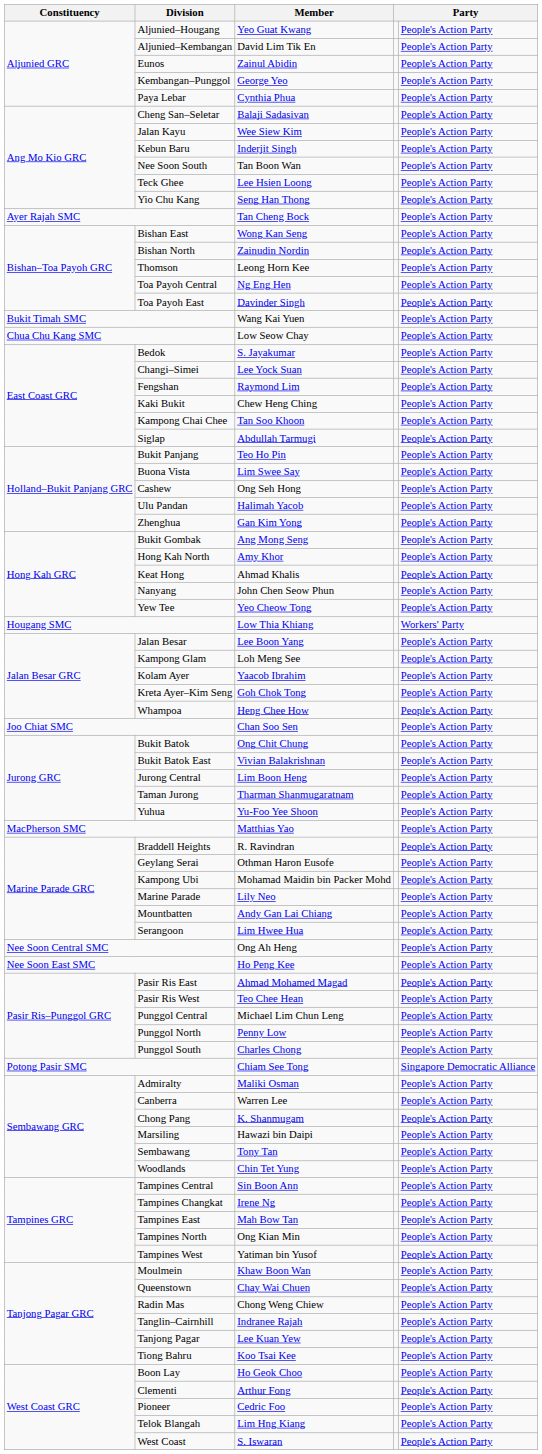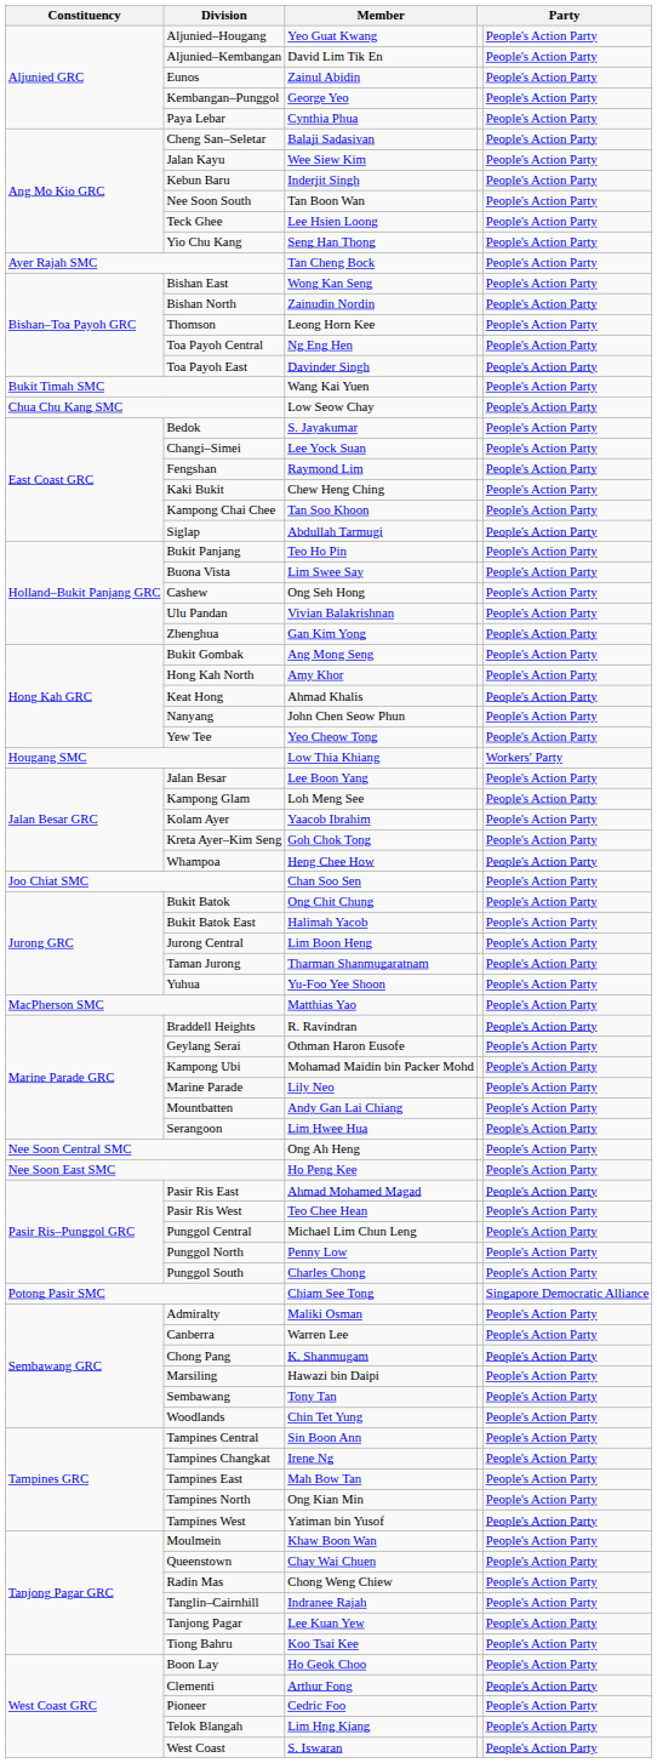Ulu Pandan | Member: Halimah Yacob -> Vivian Balakrishnan
Bukit Batok East | Member: Vivian Balakrishnan -> Halimah Yacob
